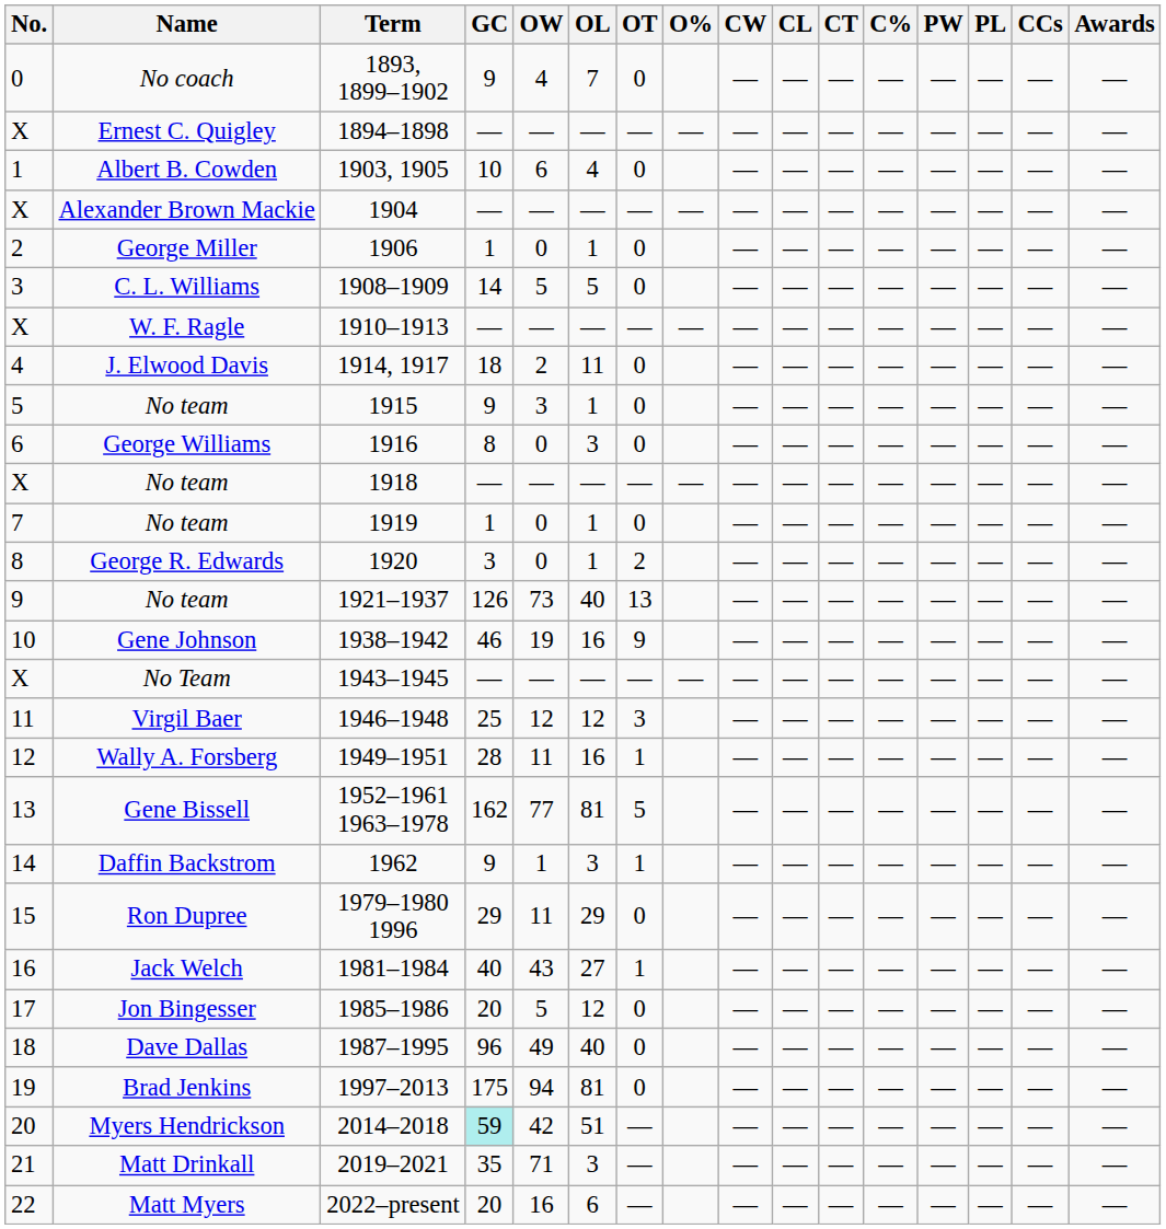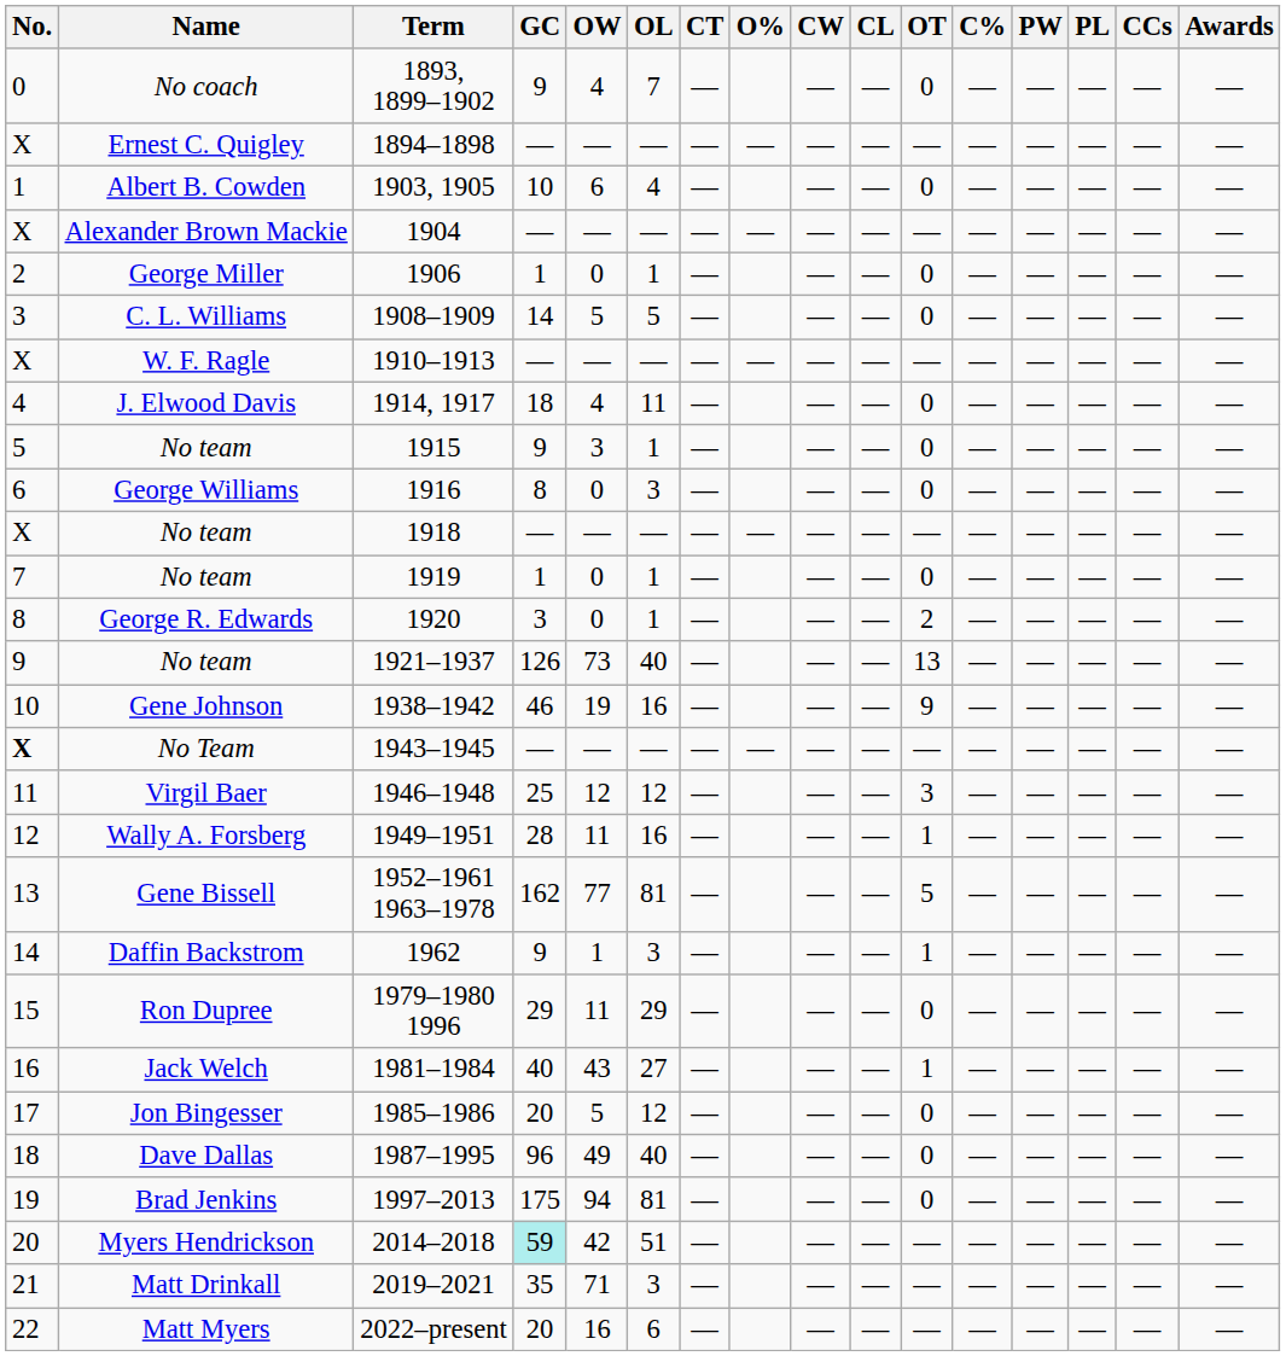columns swapped: OT <-> CT
1914, 1917 | OW: 2 -> 4
1943–1945 | No.: normal -> bold
